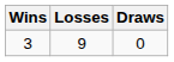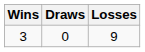columns swapped: Losses <-> Draws
